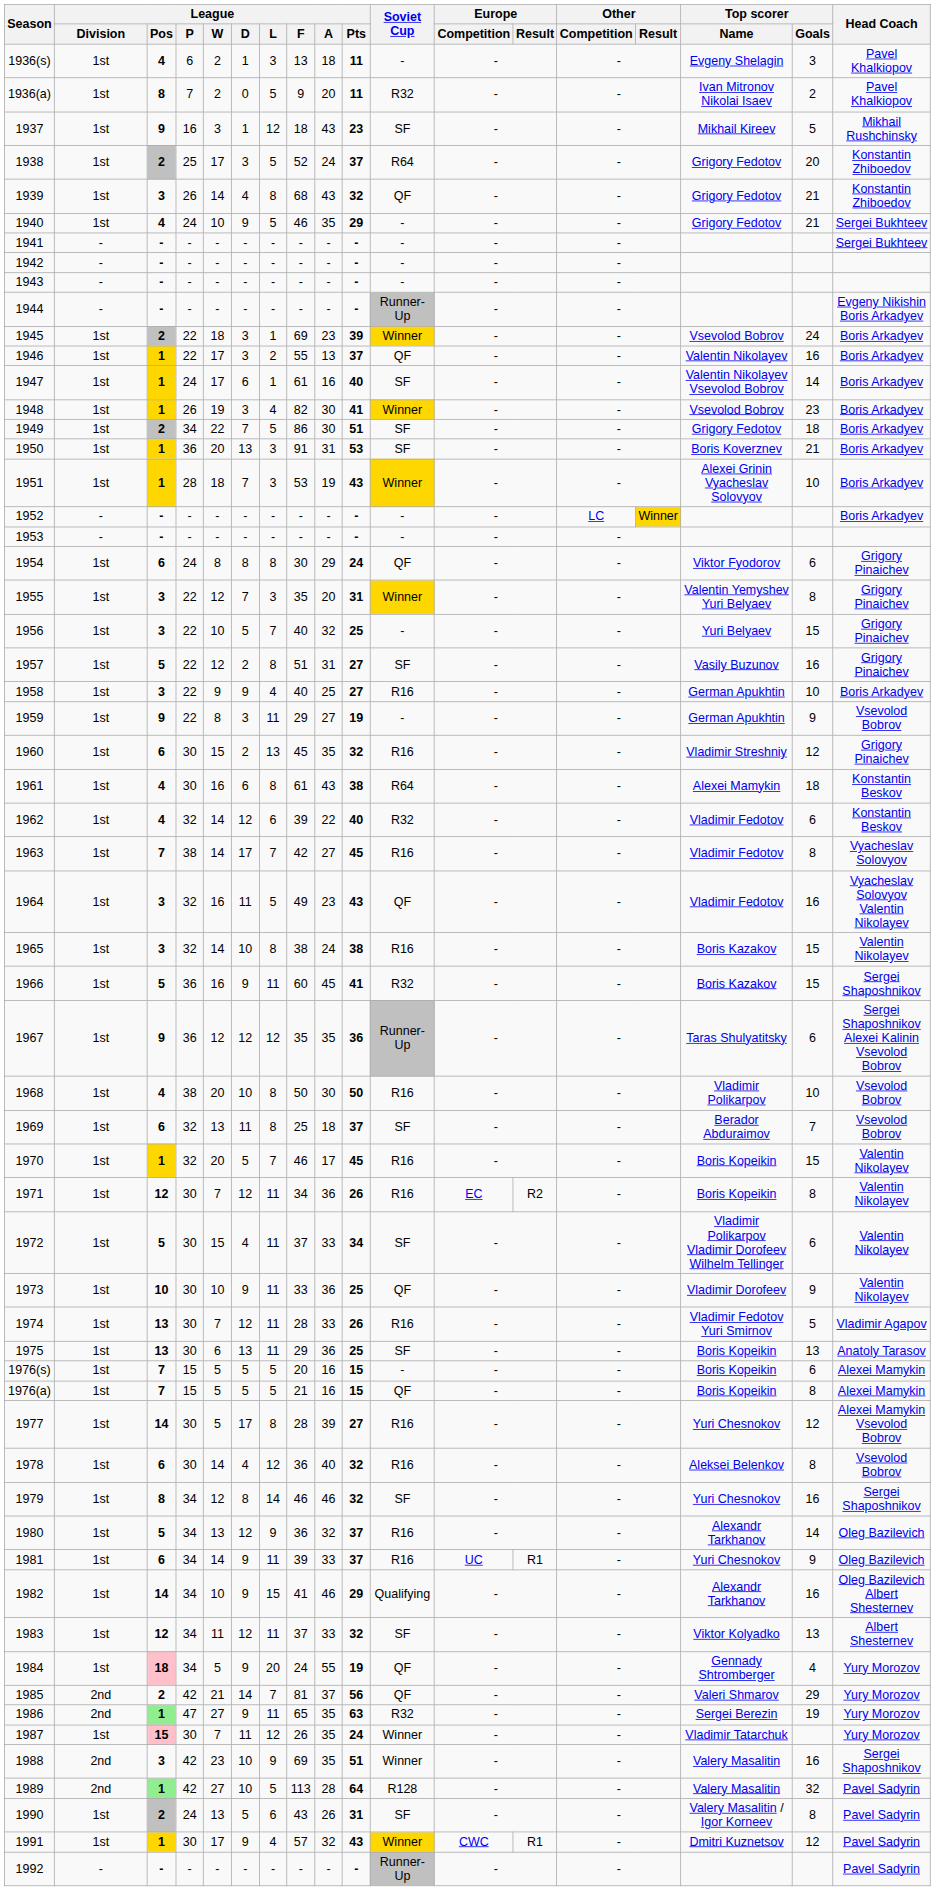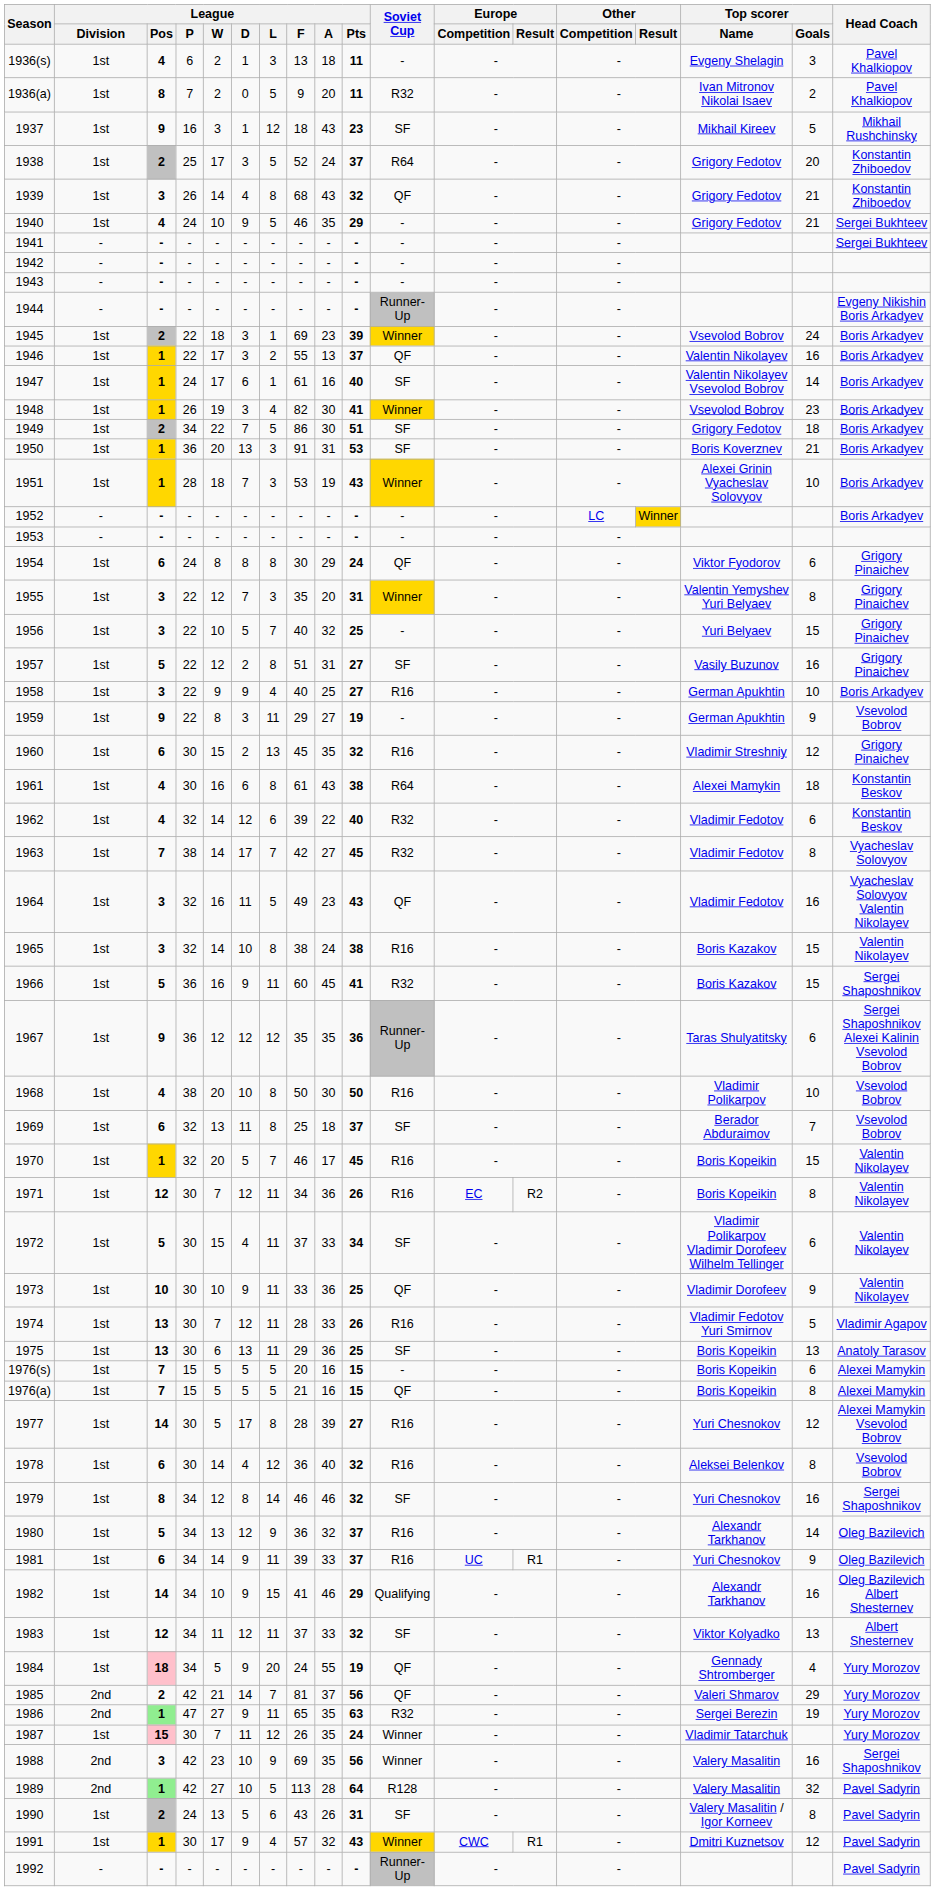1963 | Soviet Cup: R16 -> R32
1988 | League / Pts: 51 -> 56
